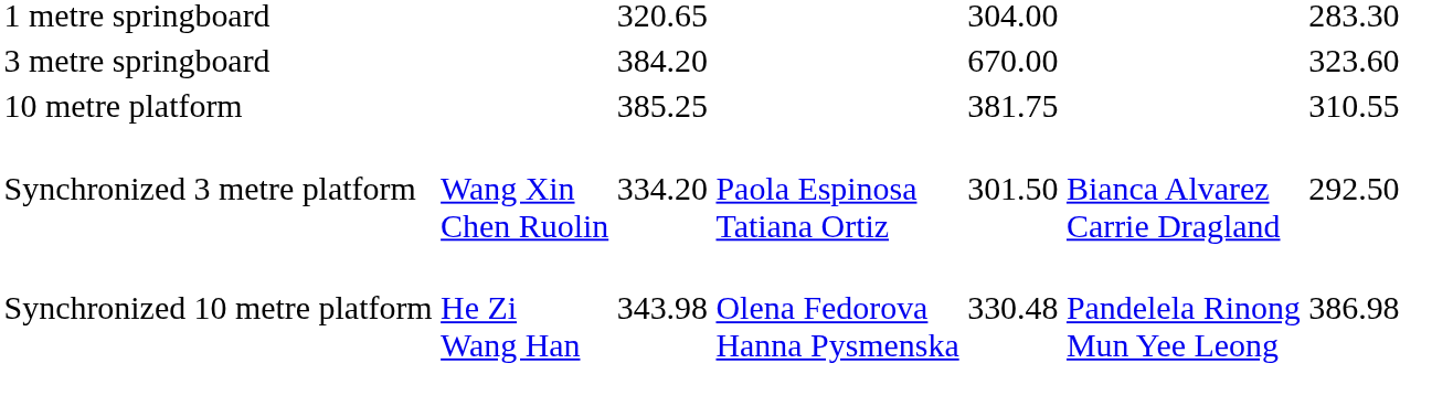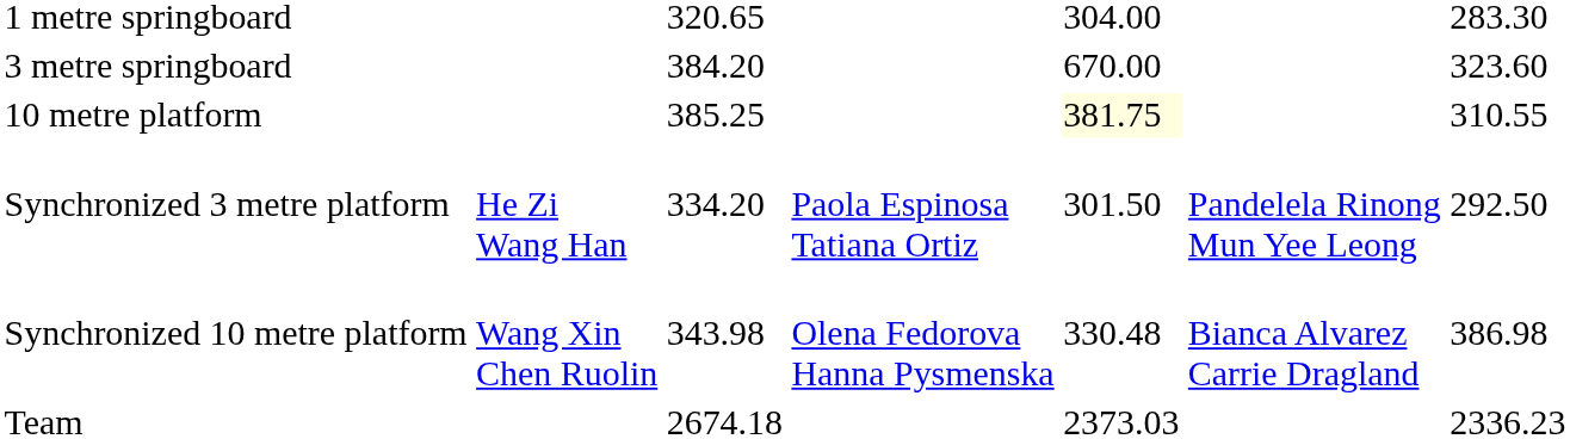10 metre platform | column 5: no background -> lightyellow background
Synchronized 3 metre platform | column 2: Wang Xin Chen Ruolin -> He Zi Wang Han
Synchronized 3 metre platform | column 6: Bianca Alvarez Carrie Dragland -> Pandelela Rinong Mun Yee Leong
Synchronized 10 metre platform | column 2: He Zi Wang Han -> Wang Xin Chen Ruolin
Synchronized 10 metre platform | column 6: Pandelela Rinong Mun Yee Leong -> Bianca Alvarez Carrie Dragland
+ row: Team | 2674.18 | 2373.03 | 2336.23
